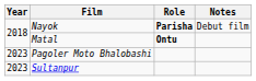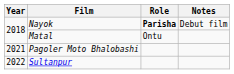Matal | Role: bold -> normal
Pagoler Moto Bhalobashi | Year: 2023 -> 2021
Sultanpur | Year: 2023 -> 2022
